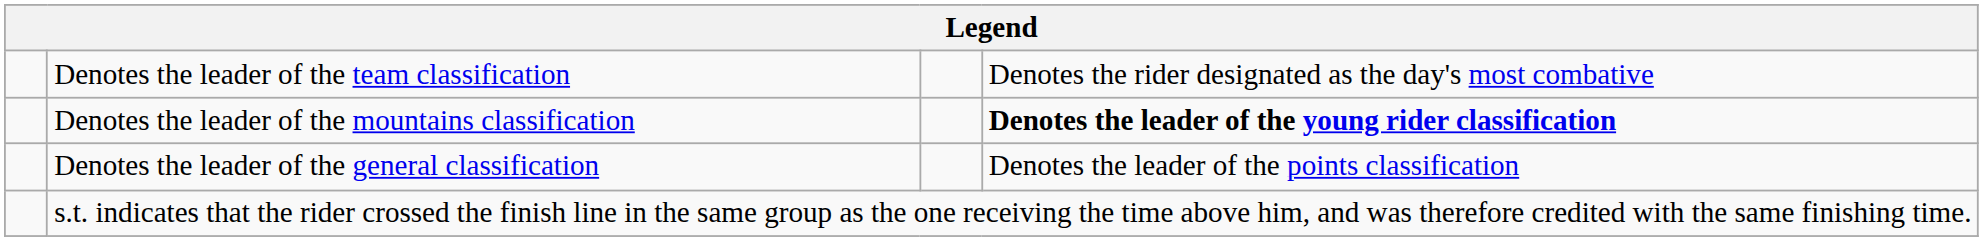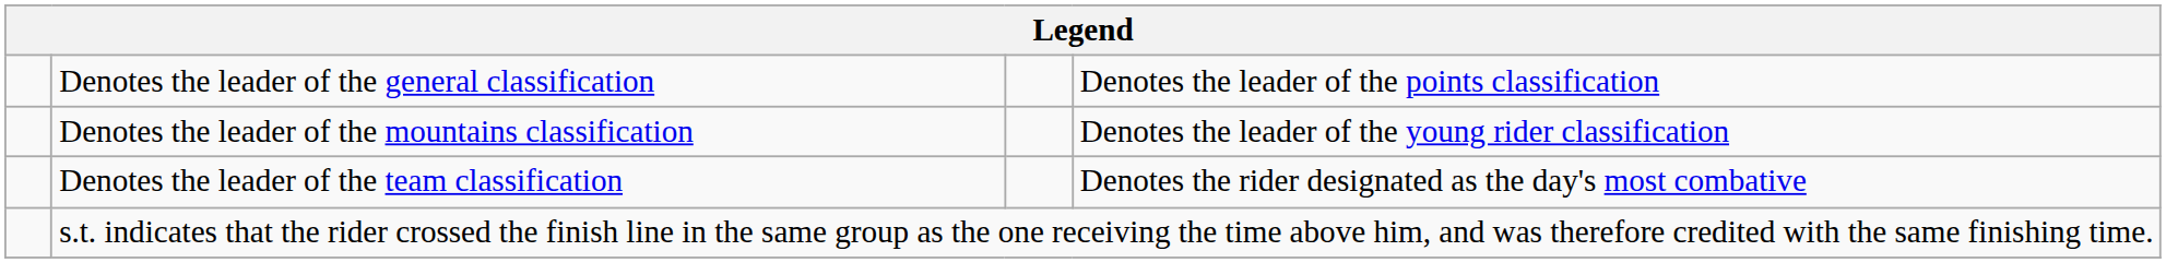rows swapped: Denotes the leader of the general classification <-> Denotes the leader of the team classification
Denotes the leader of the mountains classification | column 4: bold -> normal
